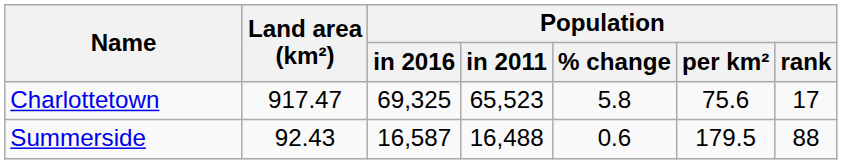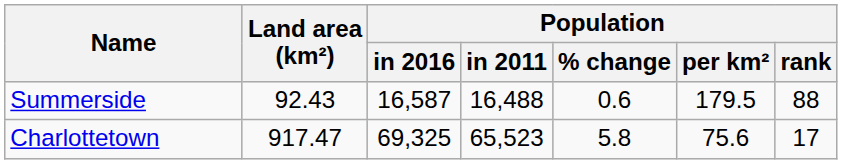rows swapped: Charlottetown <-> Summerside
